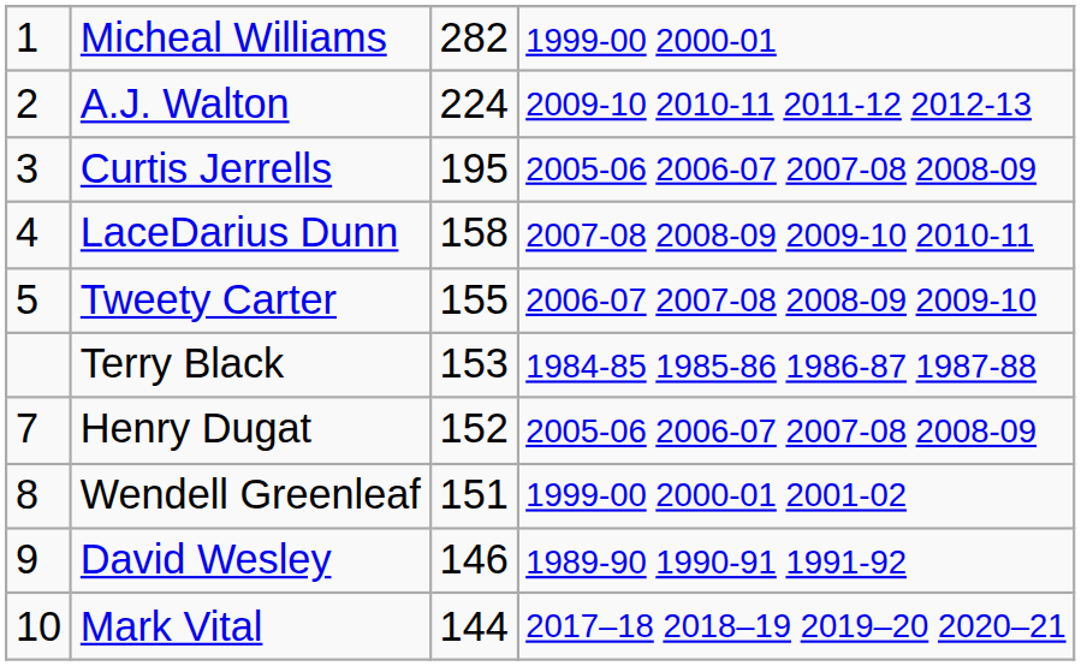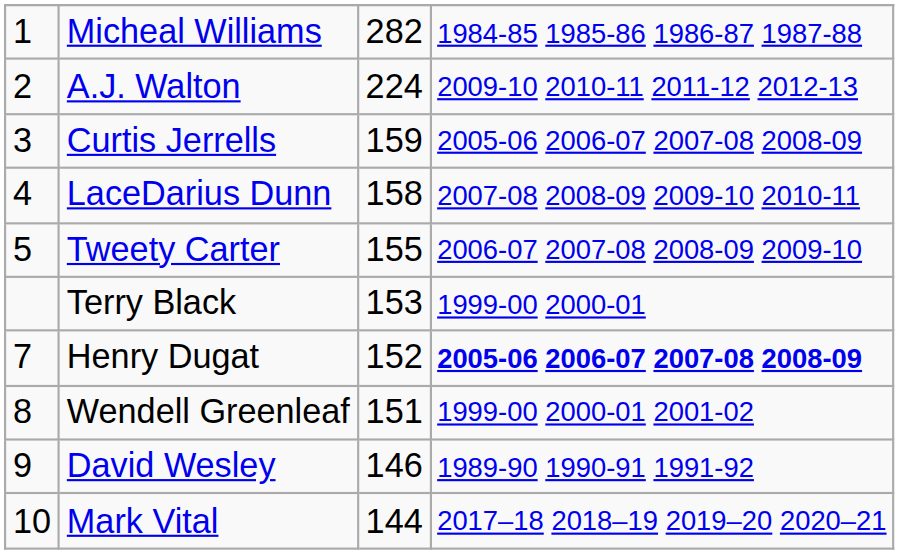Micheal Williams | column 4: 1999-00 2000-01 -> 1984-85 1985-86 1986-87 1987-88
Curtis Jerrells | column 3: 195 -> 159
Terry Black | column 4: 1984-85 1985-86 1986-87 1987-88 -> 1999-00 2000-01
Henry Dugat | column 4: normal -> bold
